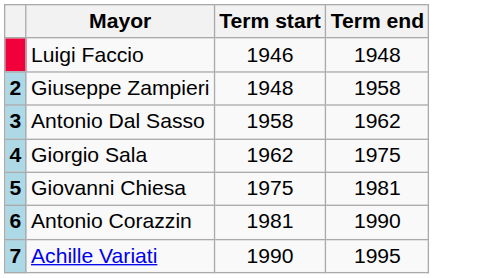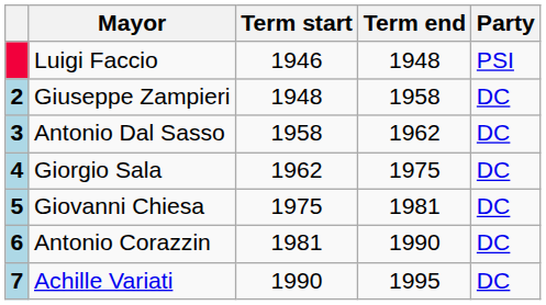+ column: Party | PSI | DC | DC | DC | DC | DC | DC
